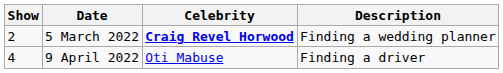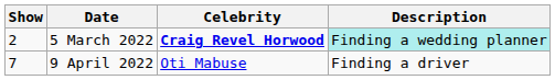5 March 2022 | Description: no background -> paleturquoise background
9 April 2022 | Show: 4 -> 7
